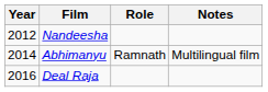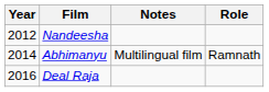columns swapped: Role <-> Notes
